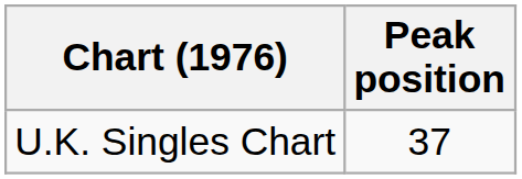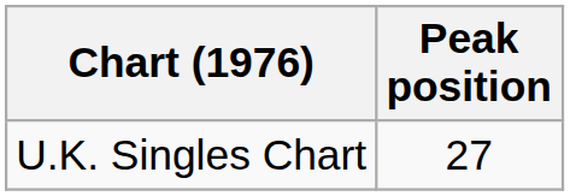U.K. Singles Chart | Peak position: 37 -> 27
